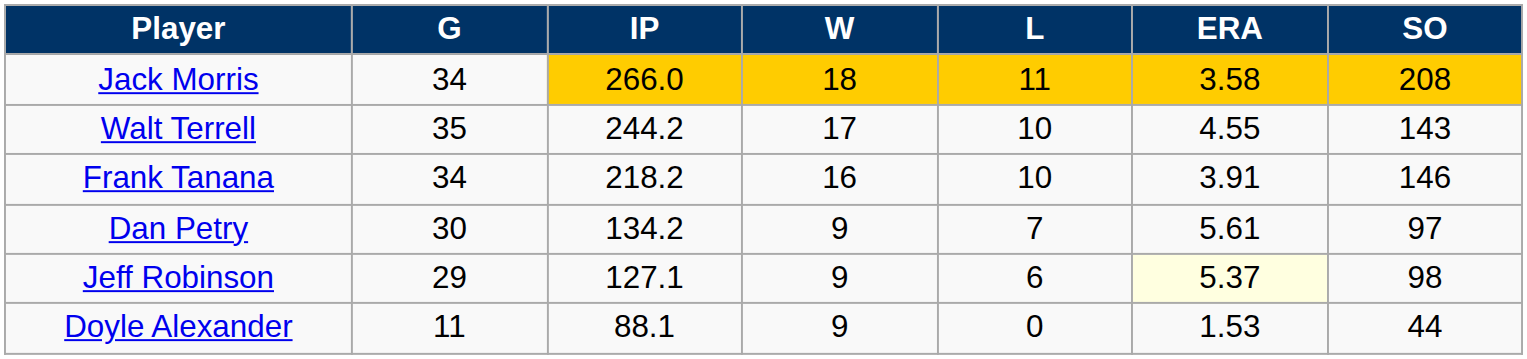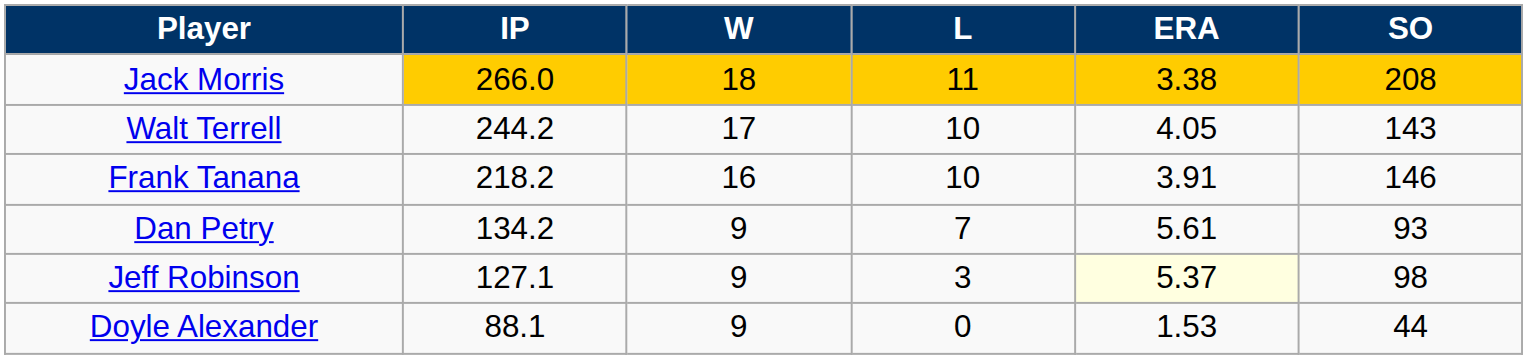- column: G | 34 | 35 | 34 | 30 | 29 | 11
Jack Morris | ERA: 3.58 -> 3.38
Walt Terrell | ERA: 4.55 -> 4.05
Dan Petry | SO: 97 -> 93
Jeff Robinson | L: 6 -> 3
